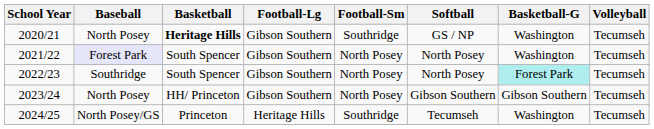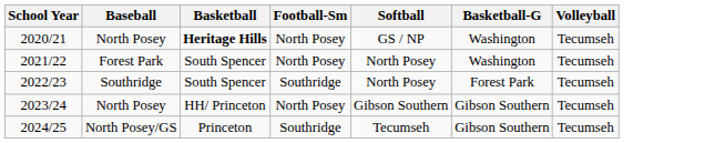- column: Football-Lg | Gibson Southern | Gibson Southern | Gibson Southern | Gibson Southern | Heritage Hills
2020/21 | Football-Sm: Southridge -> North Posey
2021/22 | Baseball: lavender background -> no background
2022/23 | Football-Sm: North Posey -> Southridge
2022/23 | Basketball-G: paleturquoise background -> no background
2024/25 | Basketball-G: Washington -> Gibson Southern
